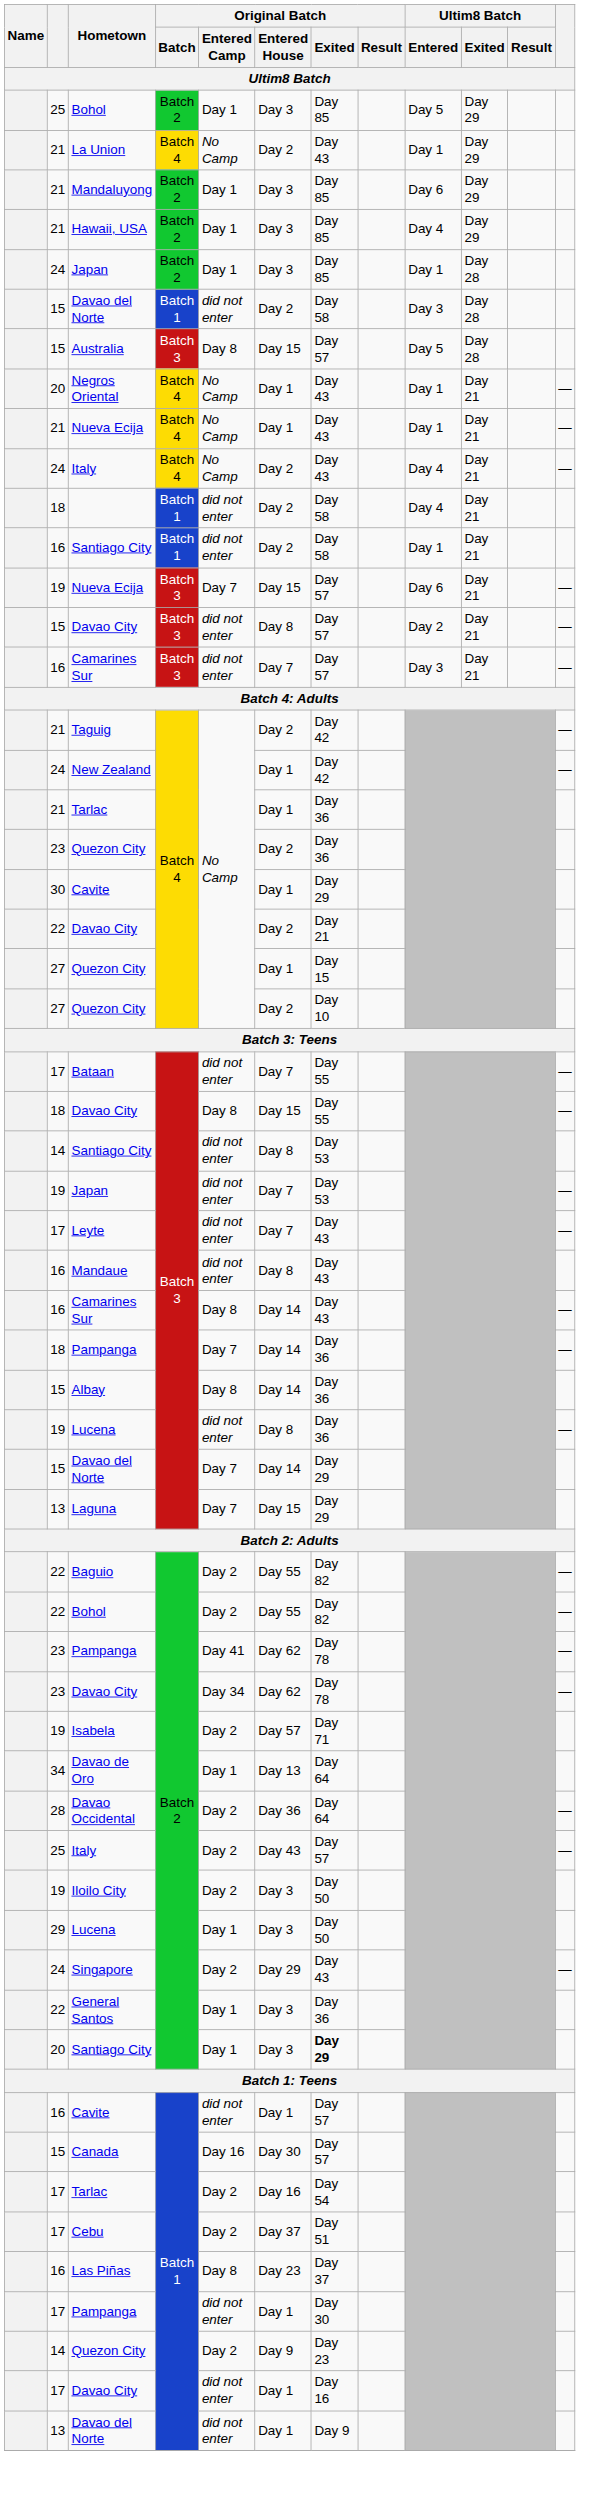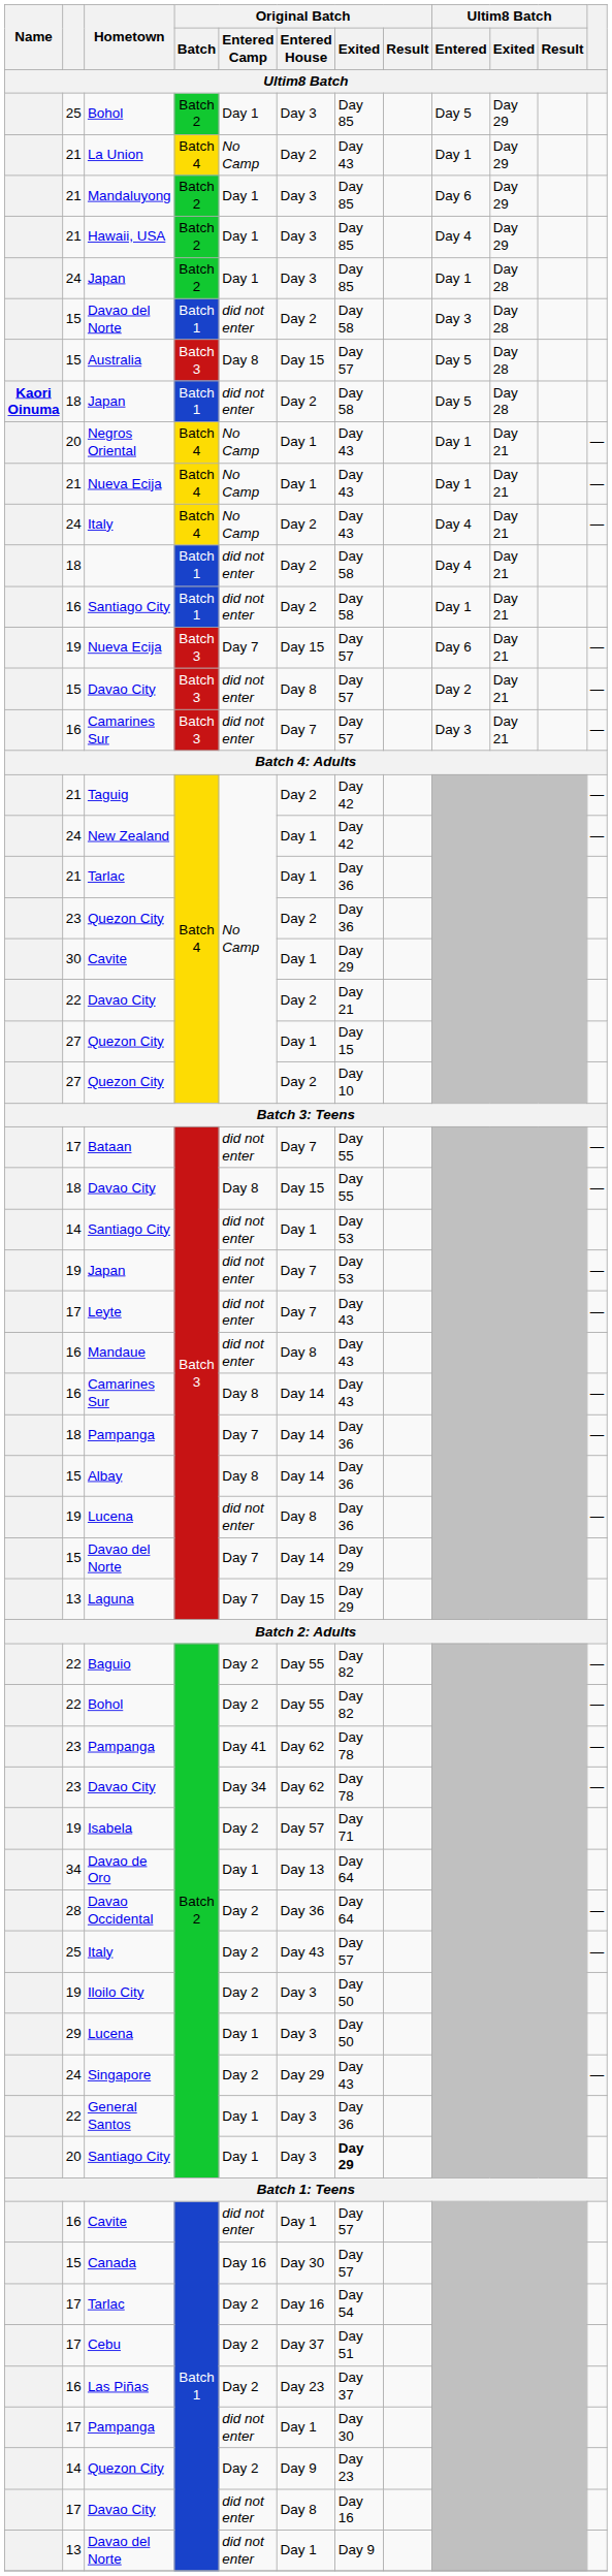+ row: Kaori Oinuma | 18 | Japan | Batch 1 | did not enter | Day 2 | Day 58 | Day 5 | Day 28
14 / Santiago City | Original Batch / Entered House: Day 8 -> Day 1
Las Piñas | Original Batch / Entered Camp: Day 8 -> Day 2
17 / Davao City | Original Batch / Entered House: Day 1 -> Day 8
